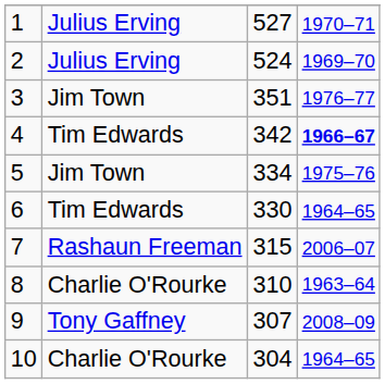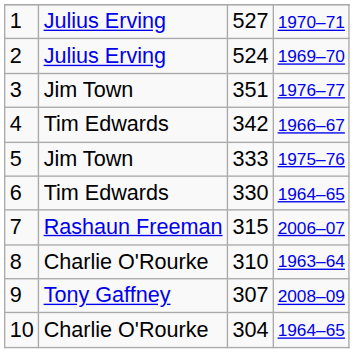4 | column 4: bold -> normal
5 | column 3: 334 -> 333
